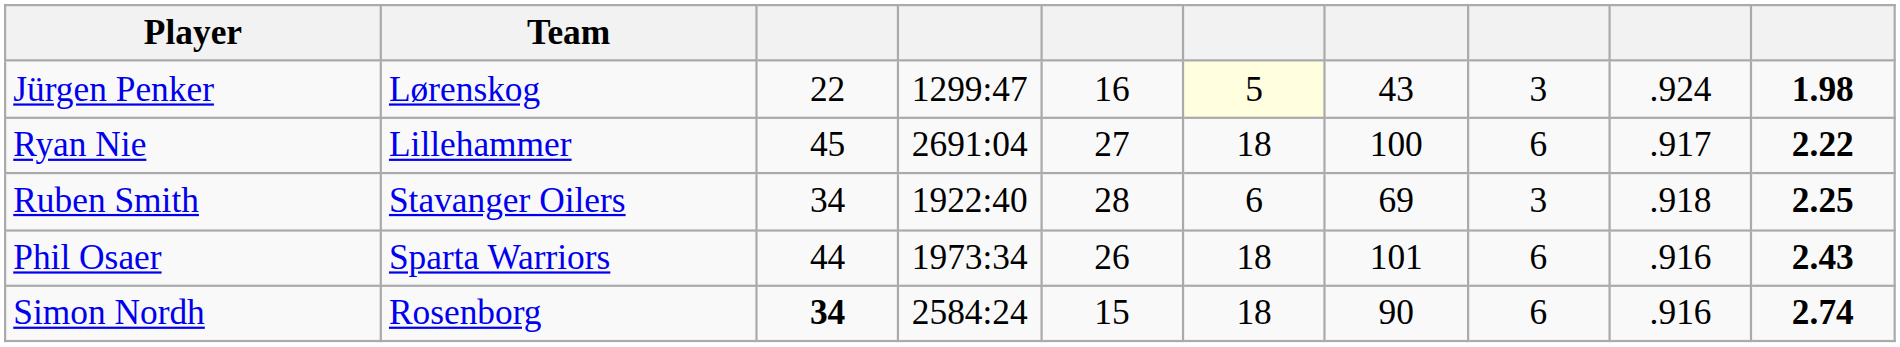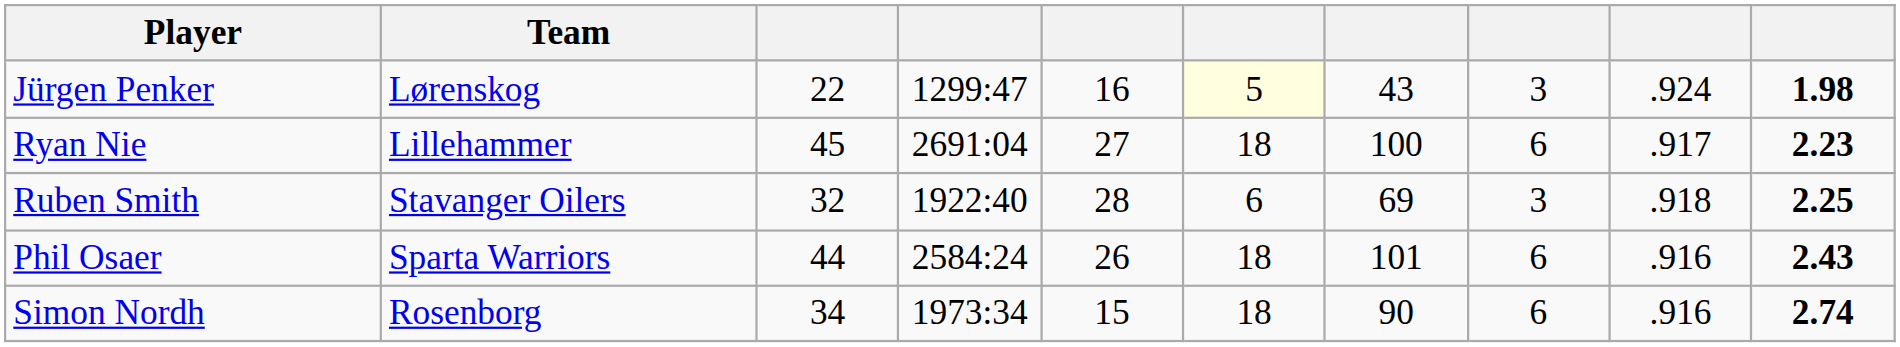Ryan Nie | column 10: 2.22 -> 2.23
Ruben Smith | column 3: 34 -> 32
Phil Osaer | column 4: 1973:34 -> 2584:24
Simon Nordh | column 3: bold -> normal
Simon Nordh | column 4: 2584:24 -> 1973:34
